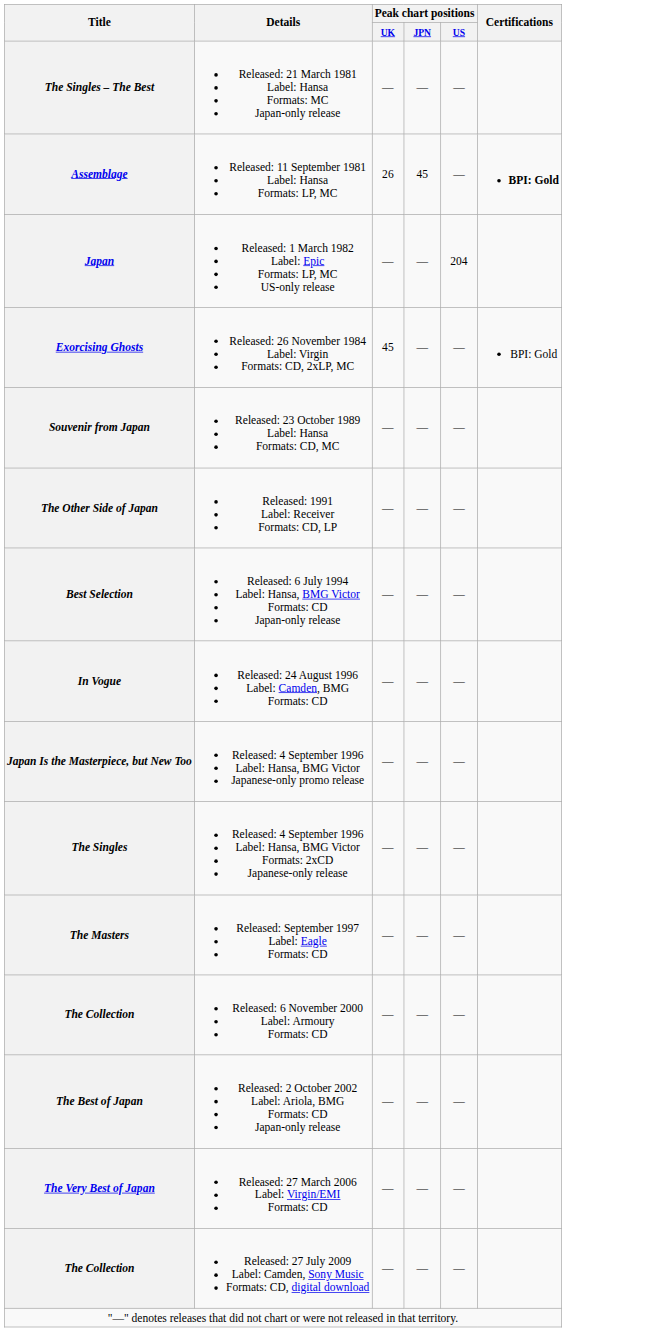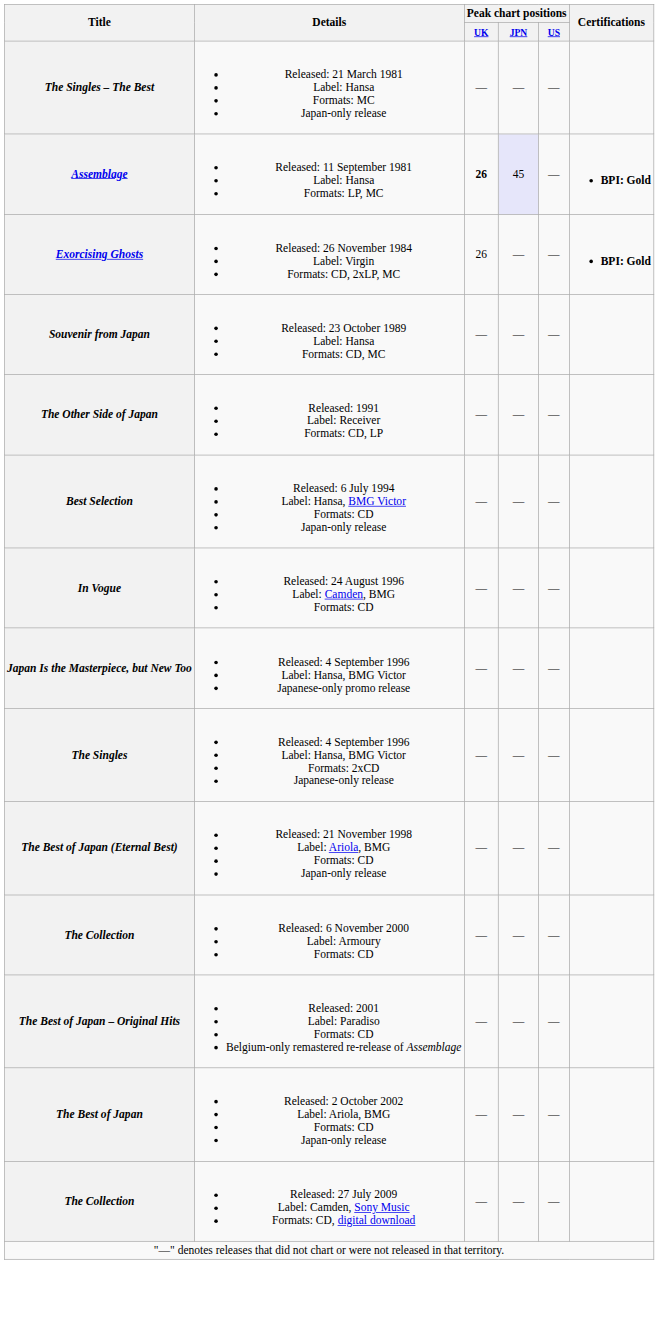Assemblage | Peak chart positions / UK: normal -> bold
Assemblage | Peak chart positions / JPN: no background -> lavender background
- row: Japan | Released: 1 March 1982 Label: Epic Formats: LP, MC US-only release | — | — | 204
Exorcising Ghosts | Peak chart positions / UK: 45 -> 26
Exorcising Ghosts | Certifications: normal -> bold
- row: The Masters | Released: September 1997 Label: Eagle Formats: CD | — | — | —
+ row: The Best of Japan (Eternal Best) | Released: 21 November 1998 Label: Ariola, BMG Formats: CD Japan-only release | — | — | —
+ row: The Best of Japan – Original Hits | Released: 2001 Label: Paradiso Formats: CD Belgium-only remastered re-release of Assemblage | — | — | —
- row: The Very Best of Japan | Released: 27 March 2006 Label: Virgin/EMI Formats: CD | — | — | —
